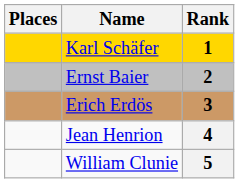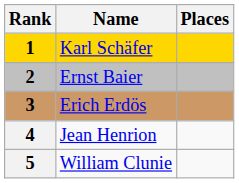columns swapped: Rank <-> Places
